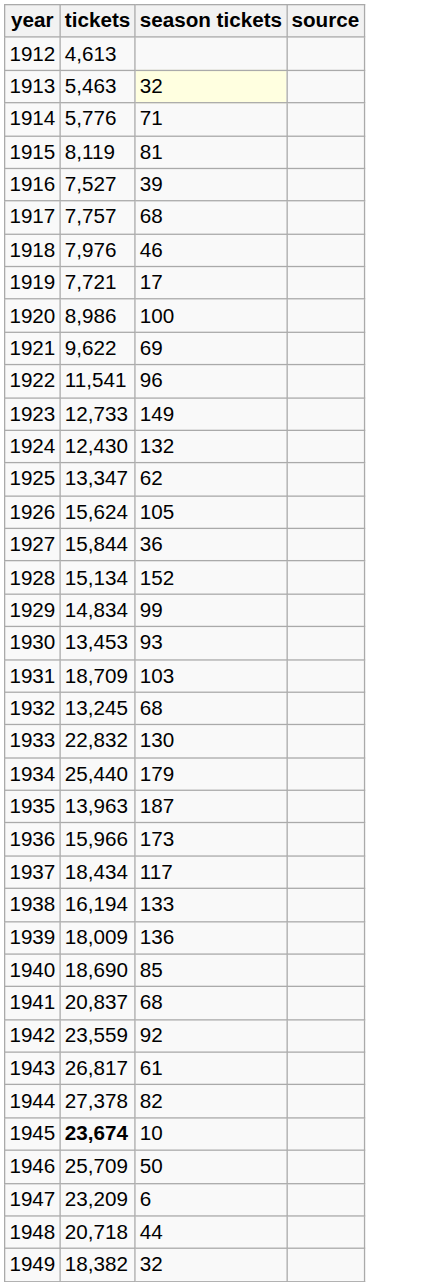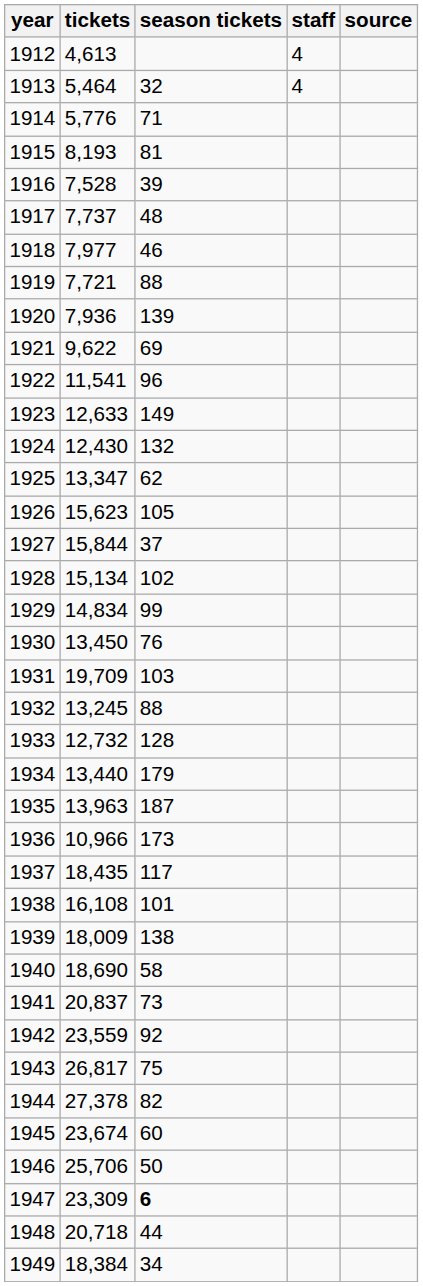+ column: staff | 4 | 4
1913 | tickets: 5,463 -> 5,464
1913 | season tickets: lightyellow background -> no background
1915 | tickets: 8,119 -> 8,193
1916 | tickets: 7,527 -> 7,528
1917 | tickets: 7,757 -> 7,737
1917 | season tickets: 68 -> 48
1918 | tickets: 7,976 -> 7,977
1919 | season tickets: 17 -> 88
1920 | tickets: 8,986 -> 7,936
1920 | season tickets: 100 -> 139
1923 | tickets: 12,733 -> 12,633
1926 | tickets: 15,624 -> 15,623
1927 | season tickets: 36 -> 37
1928 | season tickets: 152 -> 102
1930 | tickets: 13,453 -> 13,450
1930 | season tickets: 93 -> 76
1931 | tickets: 18,709 -> 19,709
1932 | season tickets: 68 -> 88
1933 | tickets: 22,832 -> 12,732
1933 | season tickets: 130 -> 128
1934 | tickets: 25,440 -> 13,440
1936 | tickets: 15,966 -> 10,966
1937 | tickets: 18,434 -> 18,435
1938 | tickets: 16,194 -> 16,108
1938 | season tickets: 133 -> 101
1939 | season tickets: 136 -> 138
1940 | season tickets: 85 -> 58
1941 | season tickets: 68 -> 73
1943 | season tickets: 61 -> 75
1945 | tickets: bold -> normal
1945 | season tickets: 10 -> 60
1946 | tickets: 25,709 -> 25,706
1947 | tickets: 23,209 -> 23,309
1947 | season tickets: normal -> bold
1949 | tickets: 18,382 -> 18,384
1949 | season tickets: 32 -> 34
